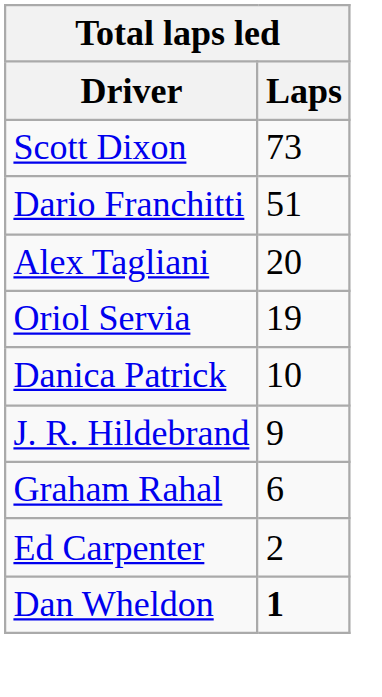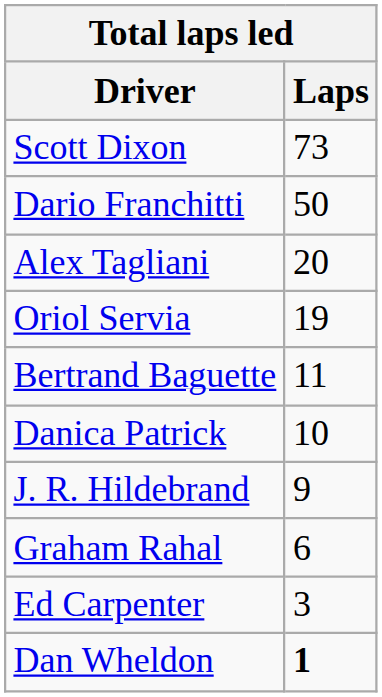Dario Franchitti | Laps: 51 -> 50
+ row: Bertrand Baguette | 11
Ed Carpenter | Laps: 2 -> 3
